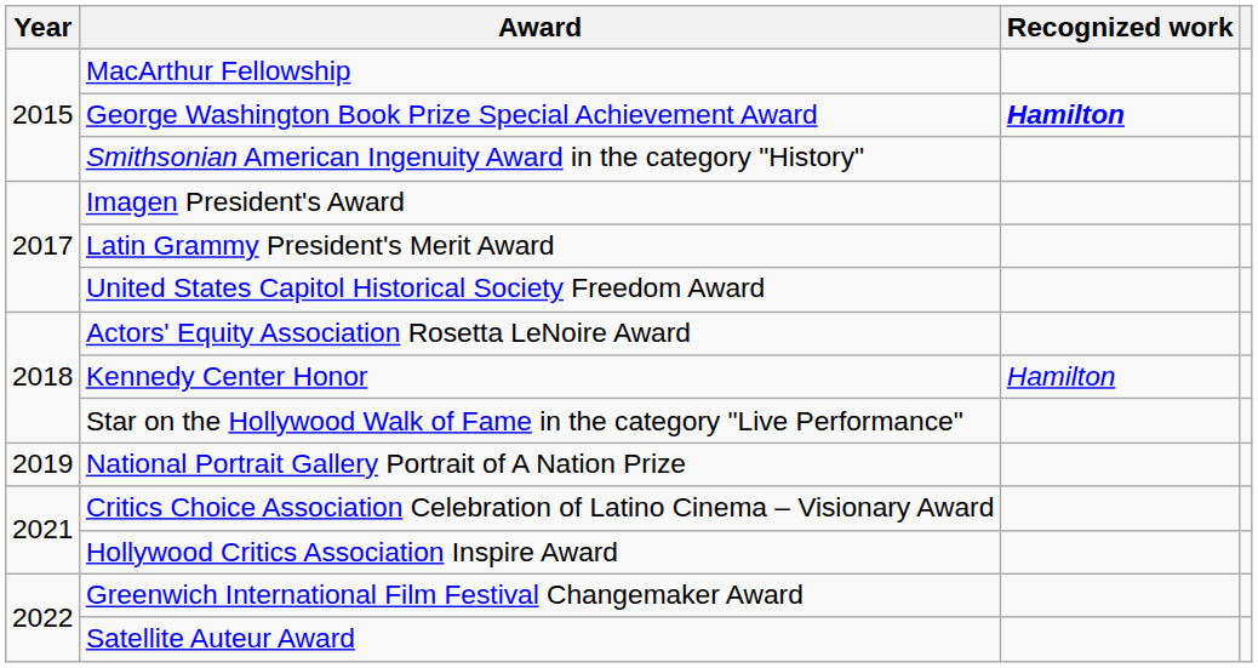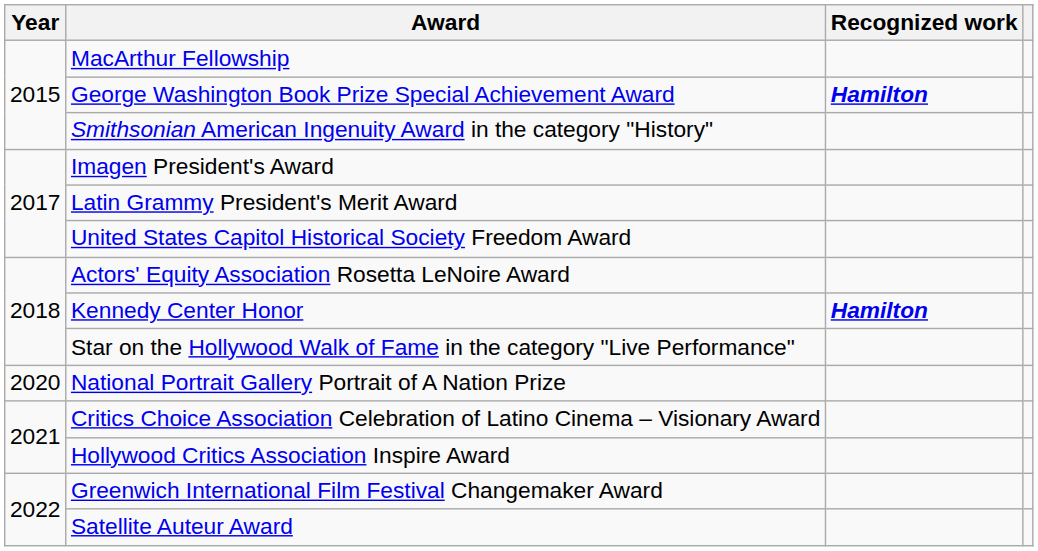Kennedy Center Honor | Recognized work: normal -> bold
National Portrait Gallery Portrait of A Nation Prize | Year: 2019 -> 2020
